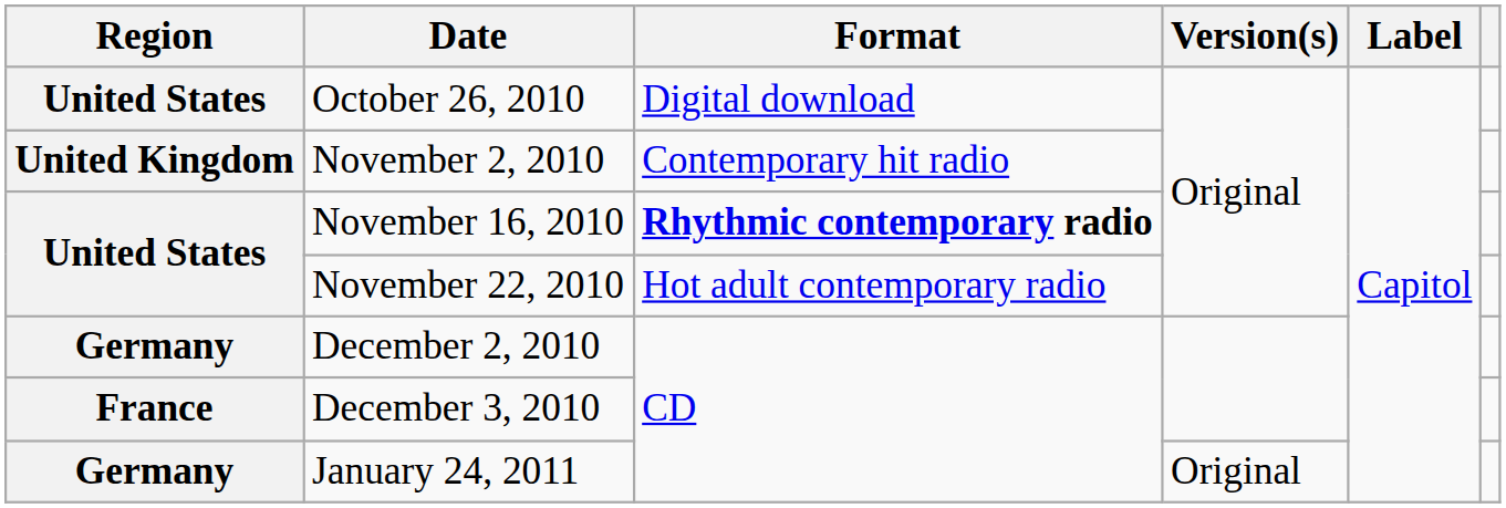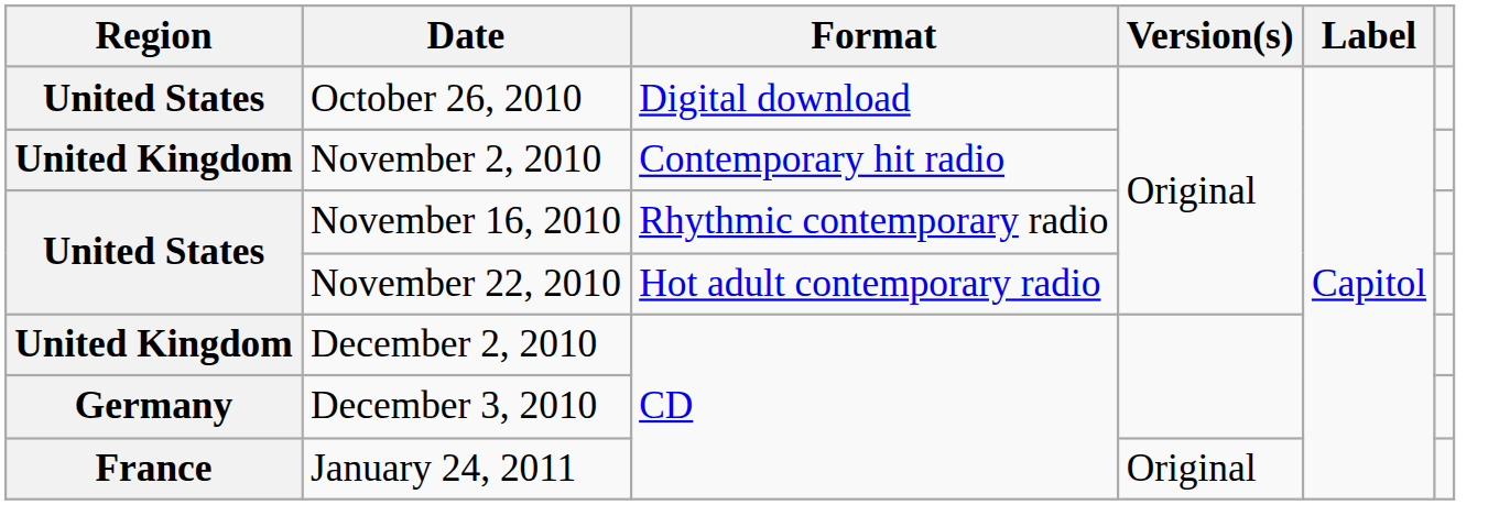November 16, 2010 | Format: bold -> normal
December 2, 2010 | Region: Germany -> United Kingdom
December 3, 2010 | Region: France -> Germany
January 24, 2011 | Region: Germany -> France
